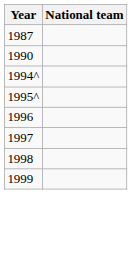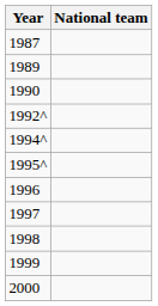+ row: 1989
+ row: 1992^
+ row: 2000
